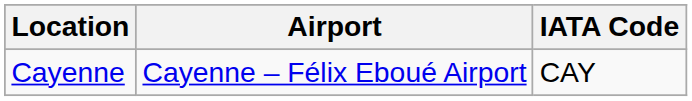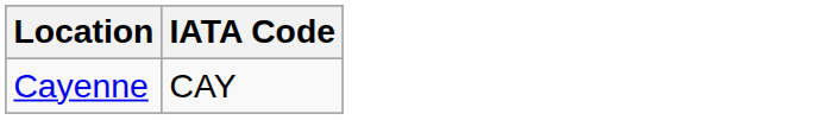- column: Airport | Cayenne – Félix Eboué Airport
